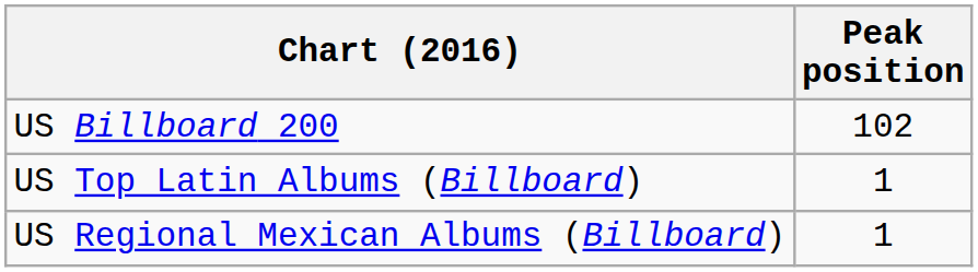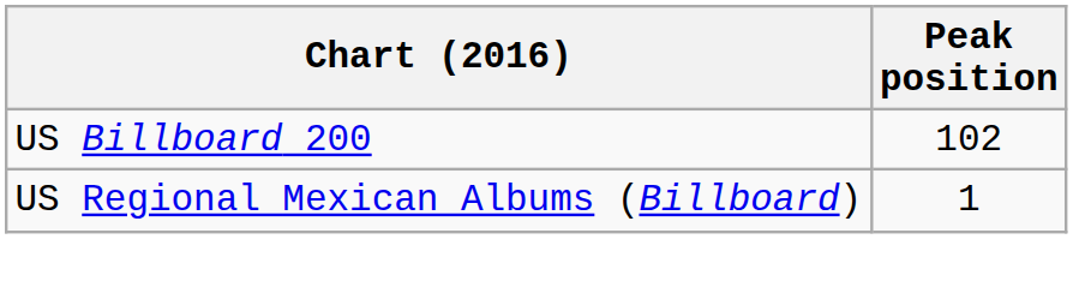- row: US Top Latin Albums (Billboard) | 1
